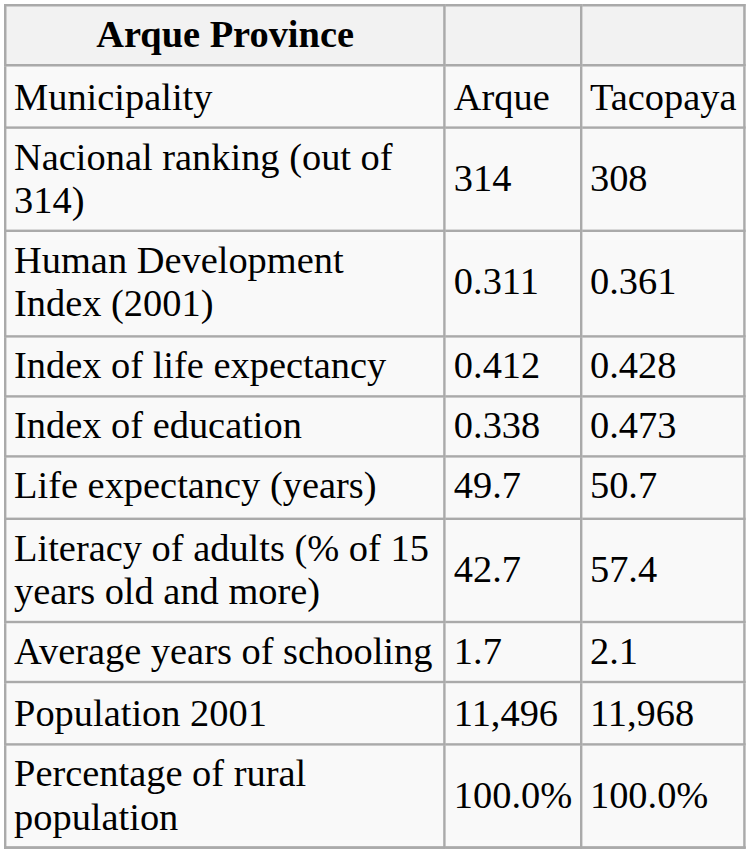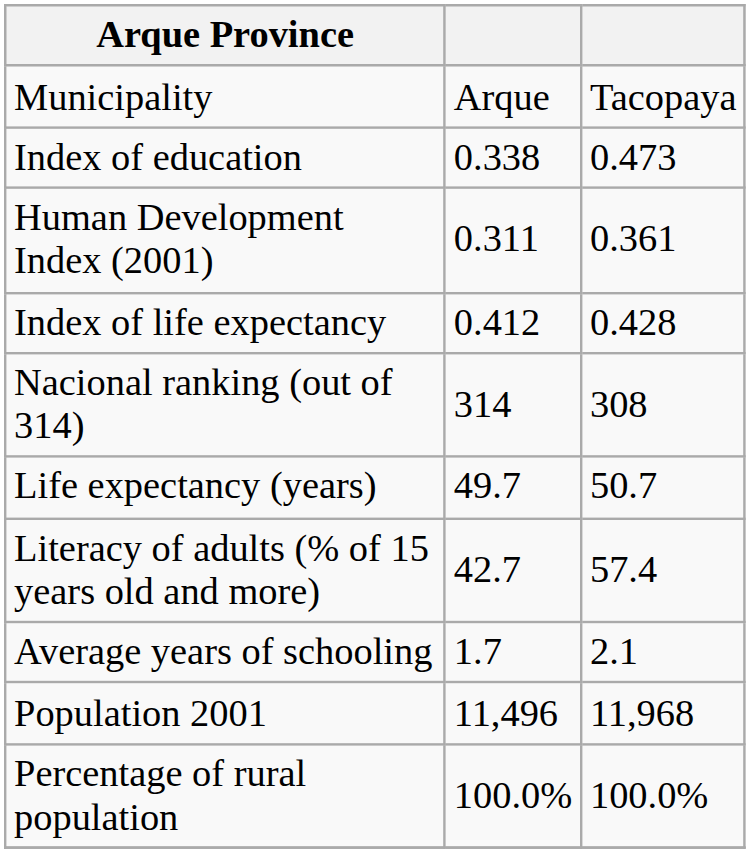rows swapped: Nacional ranking (out of 314) <-> Index of education
